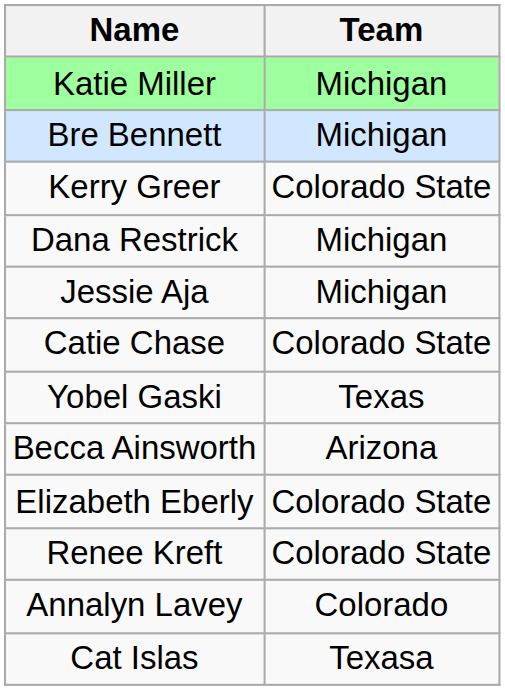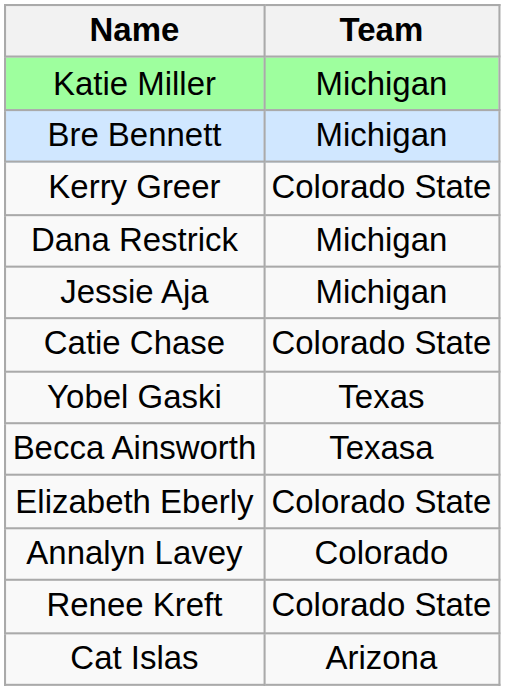Becca Ainsworth | Team: Arizona -> Texasa
rows swapped: Renee Kreft <-> Annalyn Lavey
Cat Islas | Team: Texasa -> Arizona
